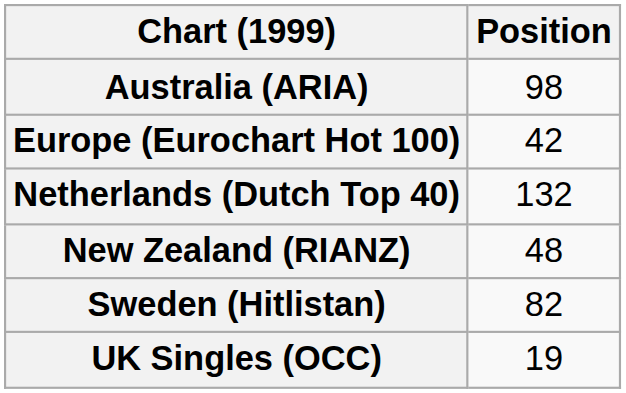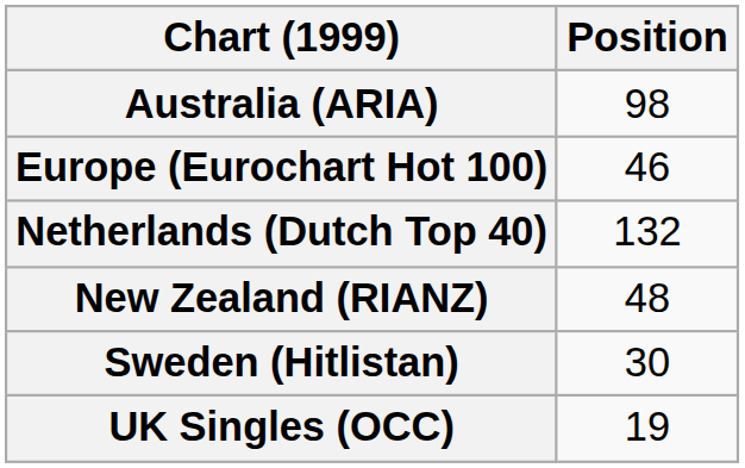Europe (Eurochart Hot 100) | Position: 42 -> 46
Sweden (Hitlistan) | Position: 82 -> 30
